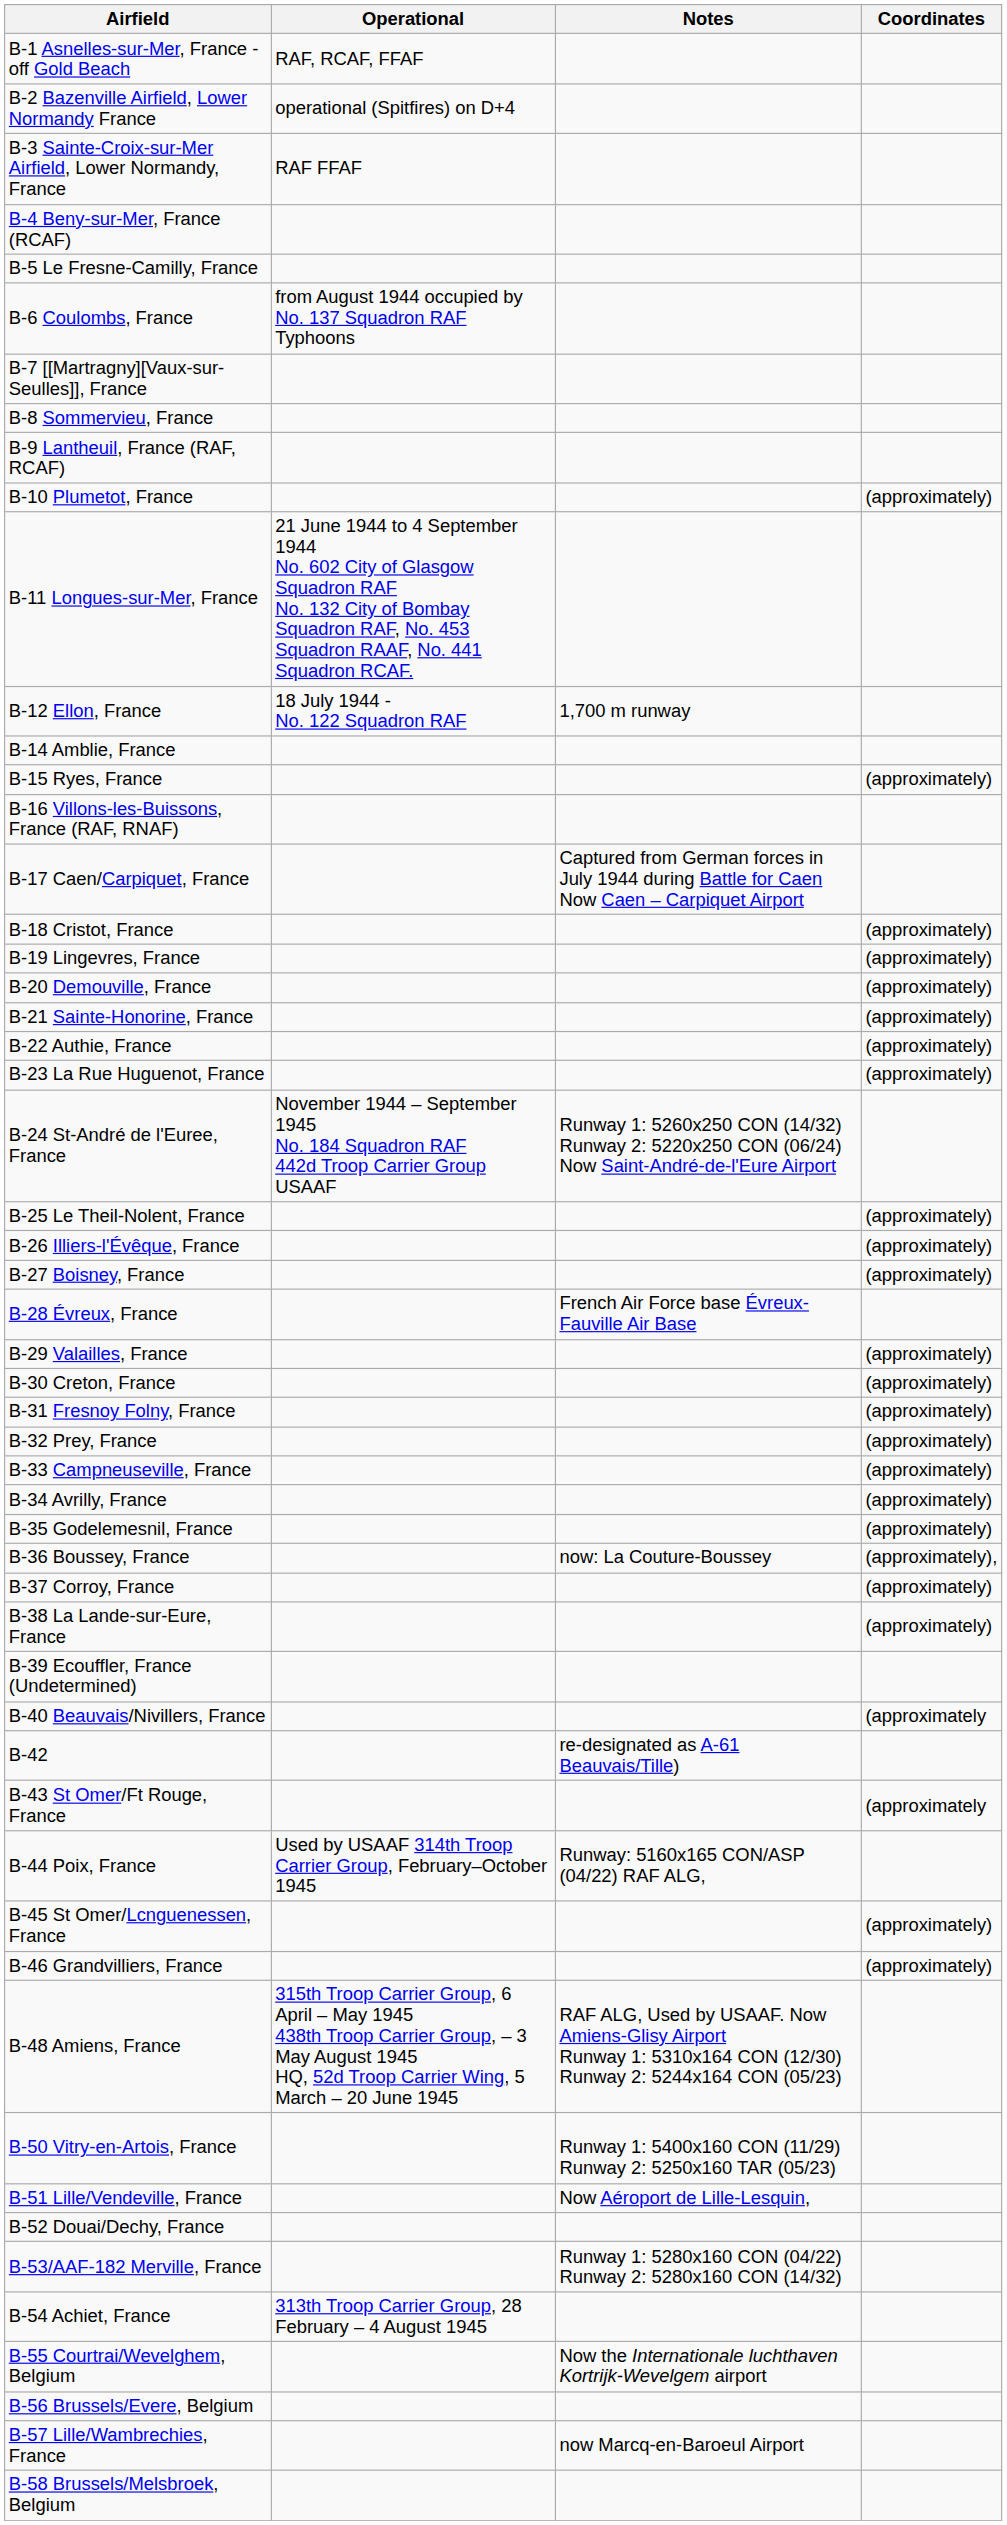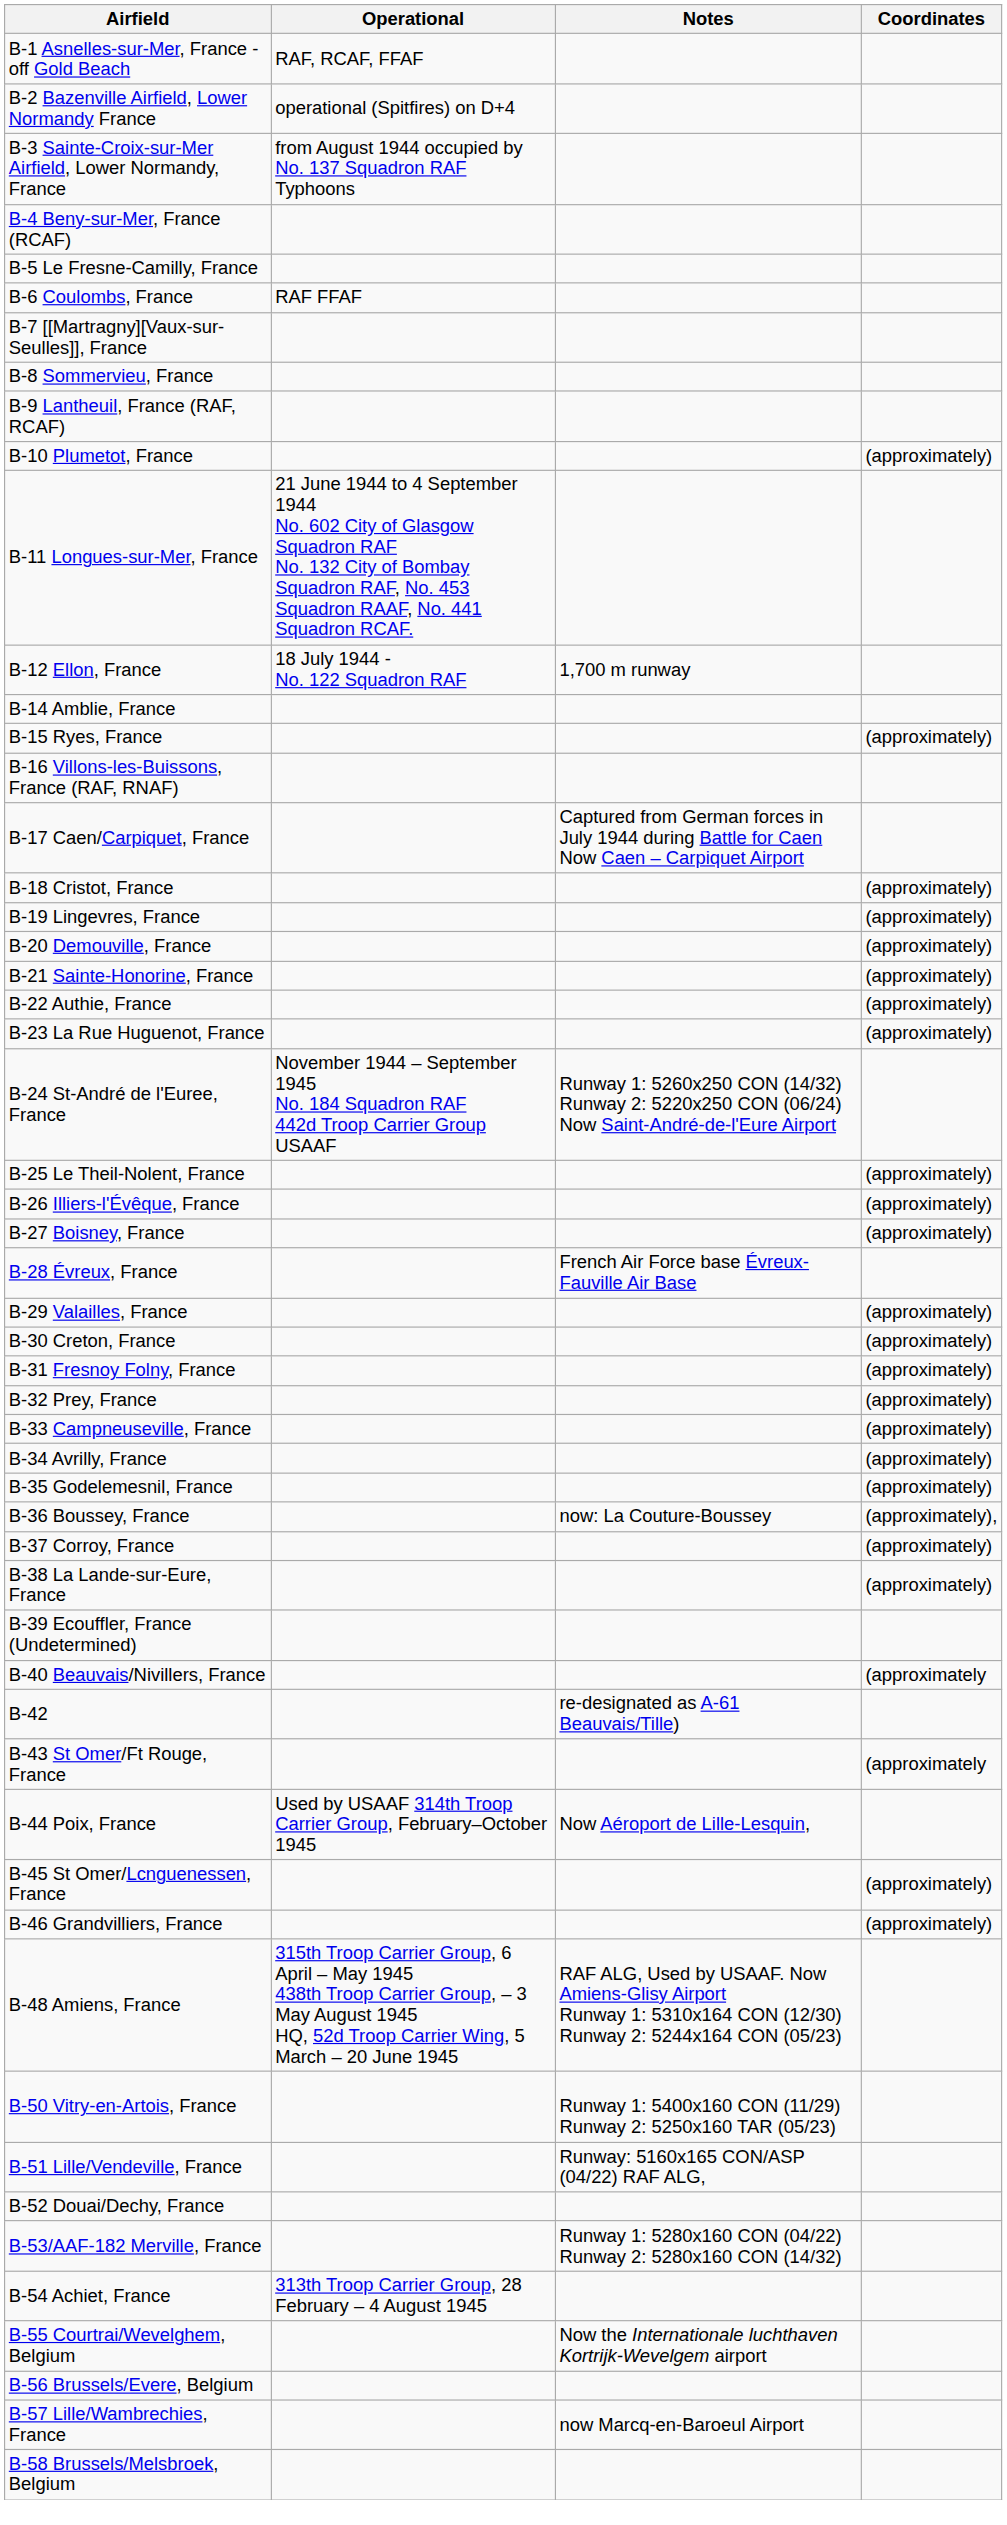B-3 Sainte-Croix-sur-Mer Airfield, Lower Normandy, France | Operational: RAF FFAF -> from August 1944 occupied by No. 137 Squadron RAF Typhoons
B-6 Coulombs, France | Operational: from August 1944 occupied by No. 137 Squadron RAF Typhoons -> RAF FFAF
B-44 Poix, France | Notes: Runway: 5160x165 CON/ASP (04/22) RAF ALG, -> Now Aéroport de Lille-Lesquin,
B-51 Lille/Vendeville, France | Notes: Now Aéroport de Lille-Lesquin, -> Runway: 5160x165 CON/ASP (04/22) RAF ALG,
